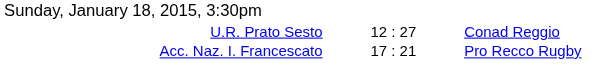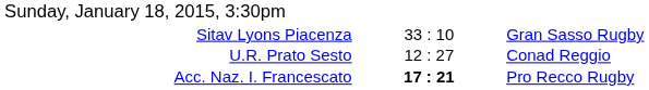+ row: Sitav Lyons Piacenza | 33 : 10 | Gran Sasso Rugby
Acc. Naz. I. Francescato | column 2: normal -> bold
